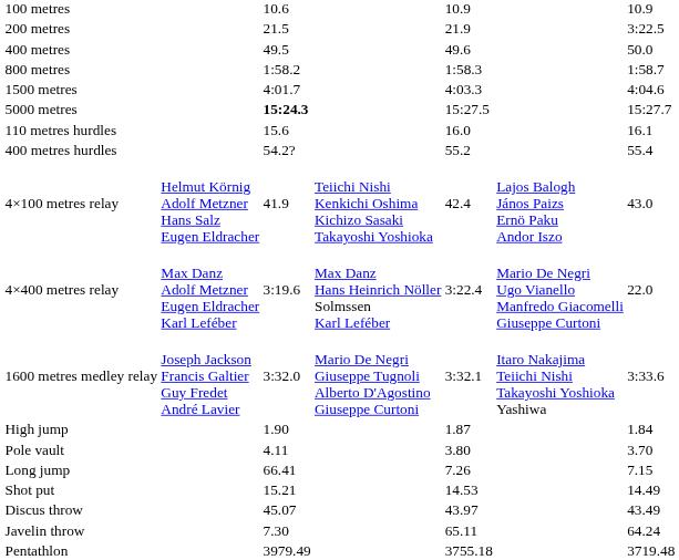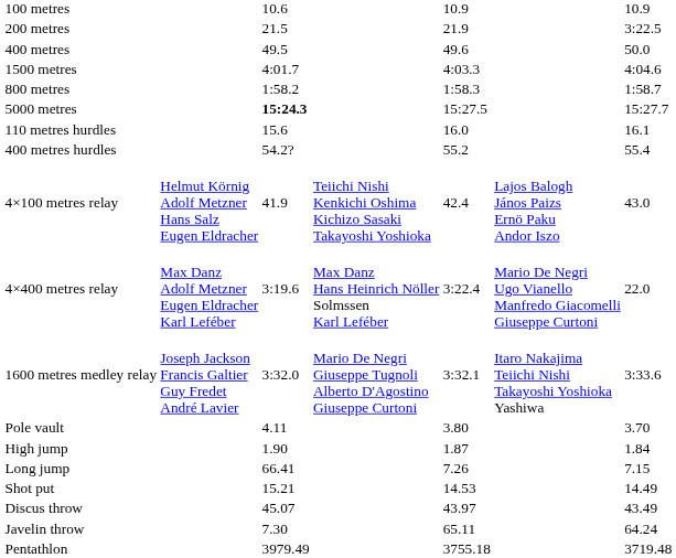rows swapped: 800 metres <-> 1500 metres
rows swapped: High jump <-> Pole vault
